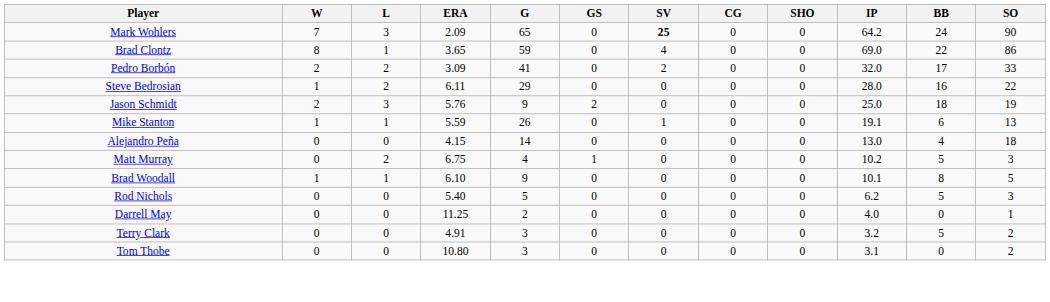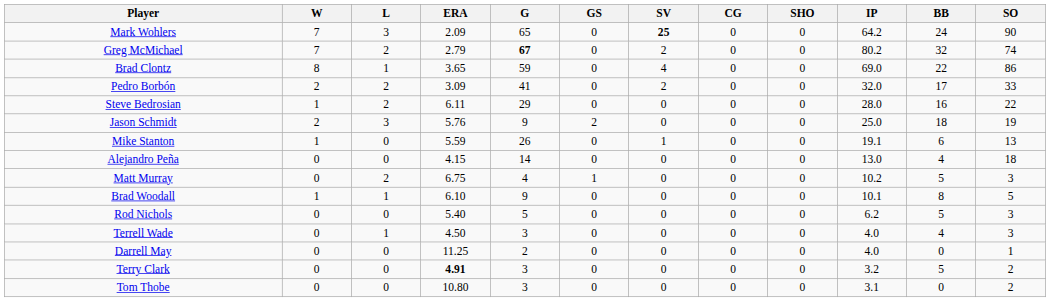+ row: Greg McMichael | 7 | 2 | 2.79 | 67 | 0 | 2 | 0 | 0 | 80.2 | 32 | 74
Mike Stanton | L: 1 -> 0
+ row: Terrell Wade | 0 | 1 | 4.50 | 3 | 0 | 0 | 0 | 0 | 4.0 | 4 | 3
Terry Clark | ERA: normal -> bold
